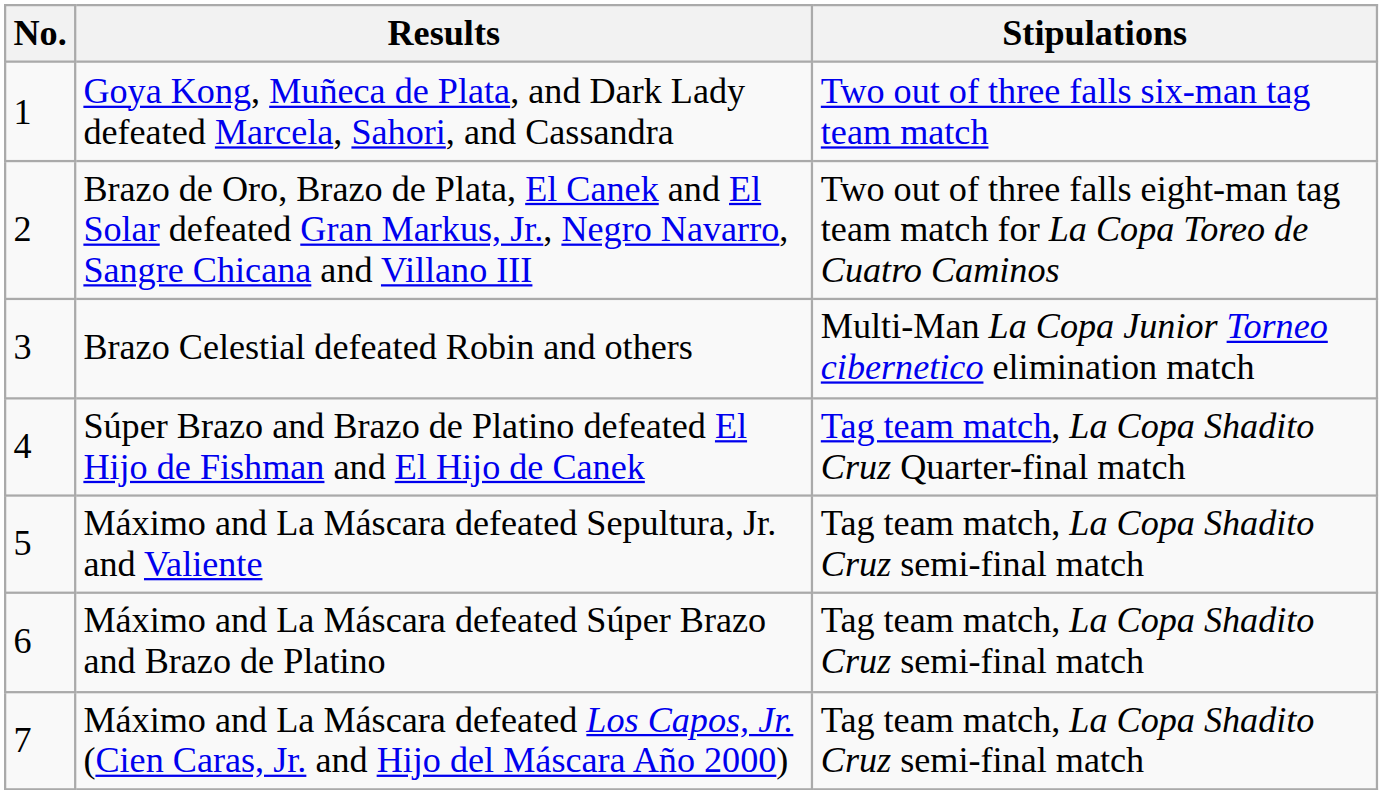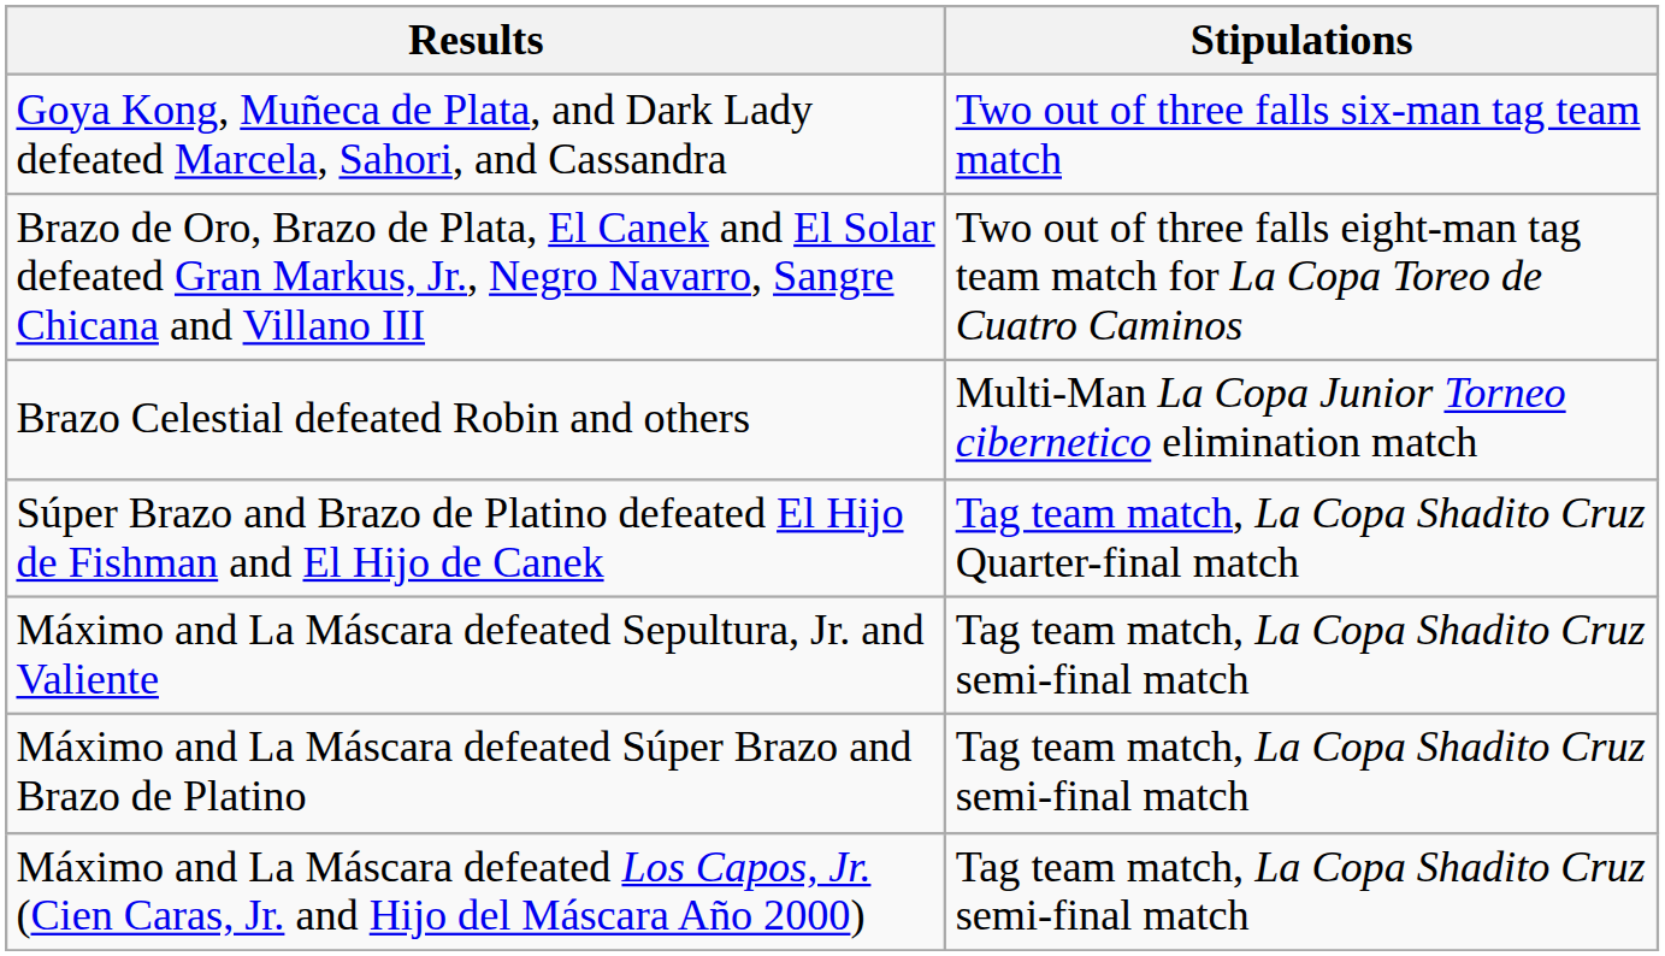- column: No. | 1 | 2 | 3 | 4 | 5 | 6 | 7
